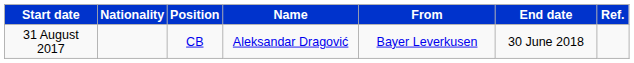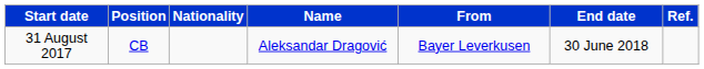columns swapped: Position <-> Nationality
